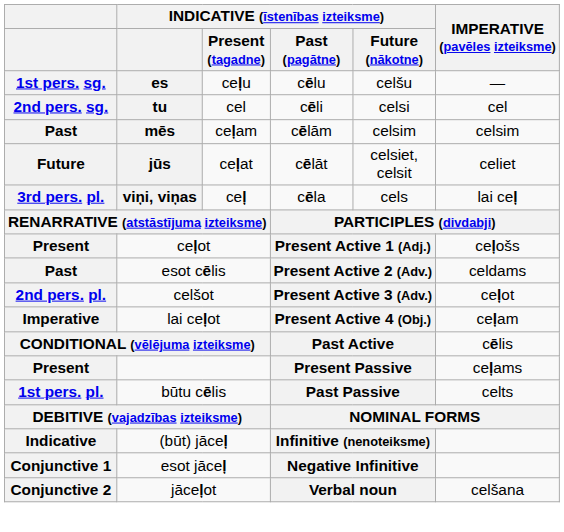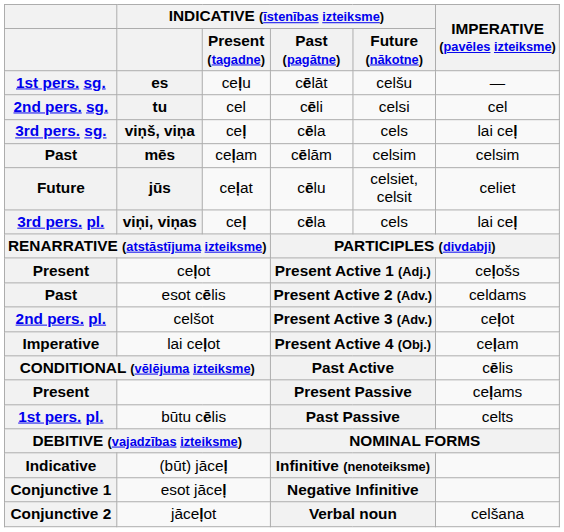es | INDICATIVE (īstenības izteiksme) / Past (pagātne): cēlu -> cēlāt
+ row: 3rd pers. sg. | viņš, viņa | ceļ | cēla | cels | lai ceļ
jūs | INDICATIVE (īstenības izteiksme) / Past (pagātne): cēlāt -> cēlu
